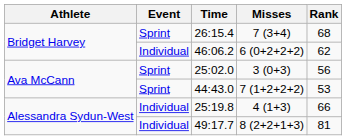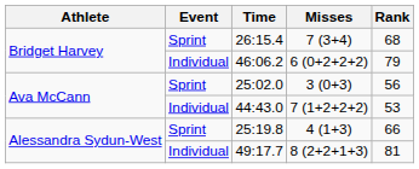46:06.2 | Rank: 62 -> 79
44:43.0 | Event: Sprint -> Individual
25:19.8 | Event: Individual -> Sprint
